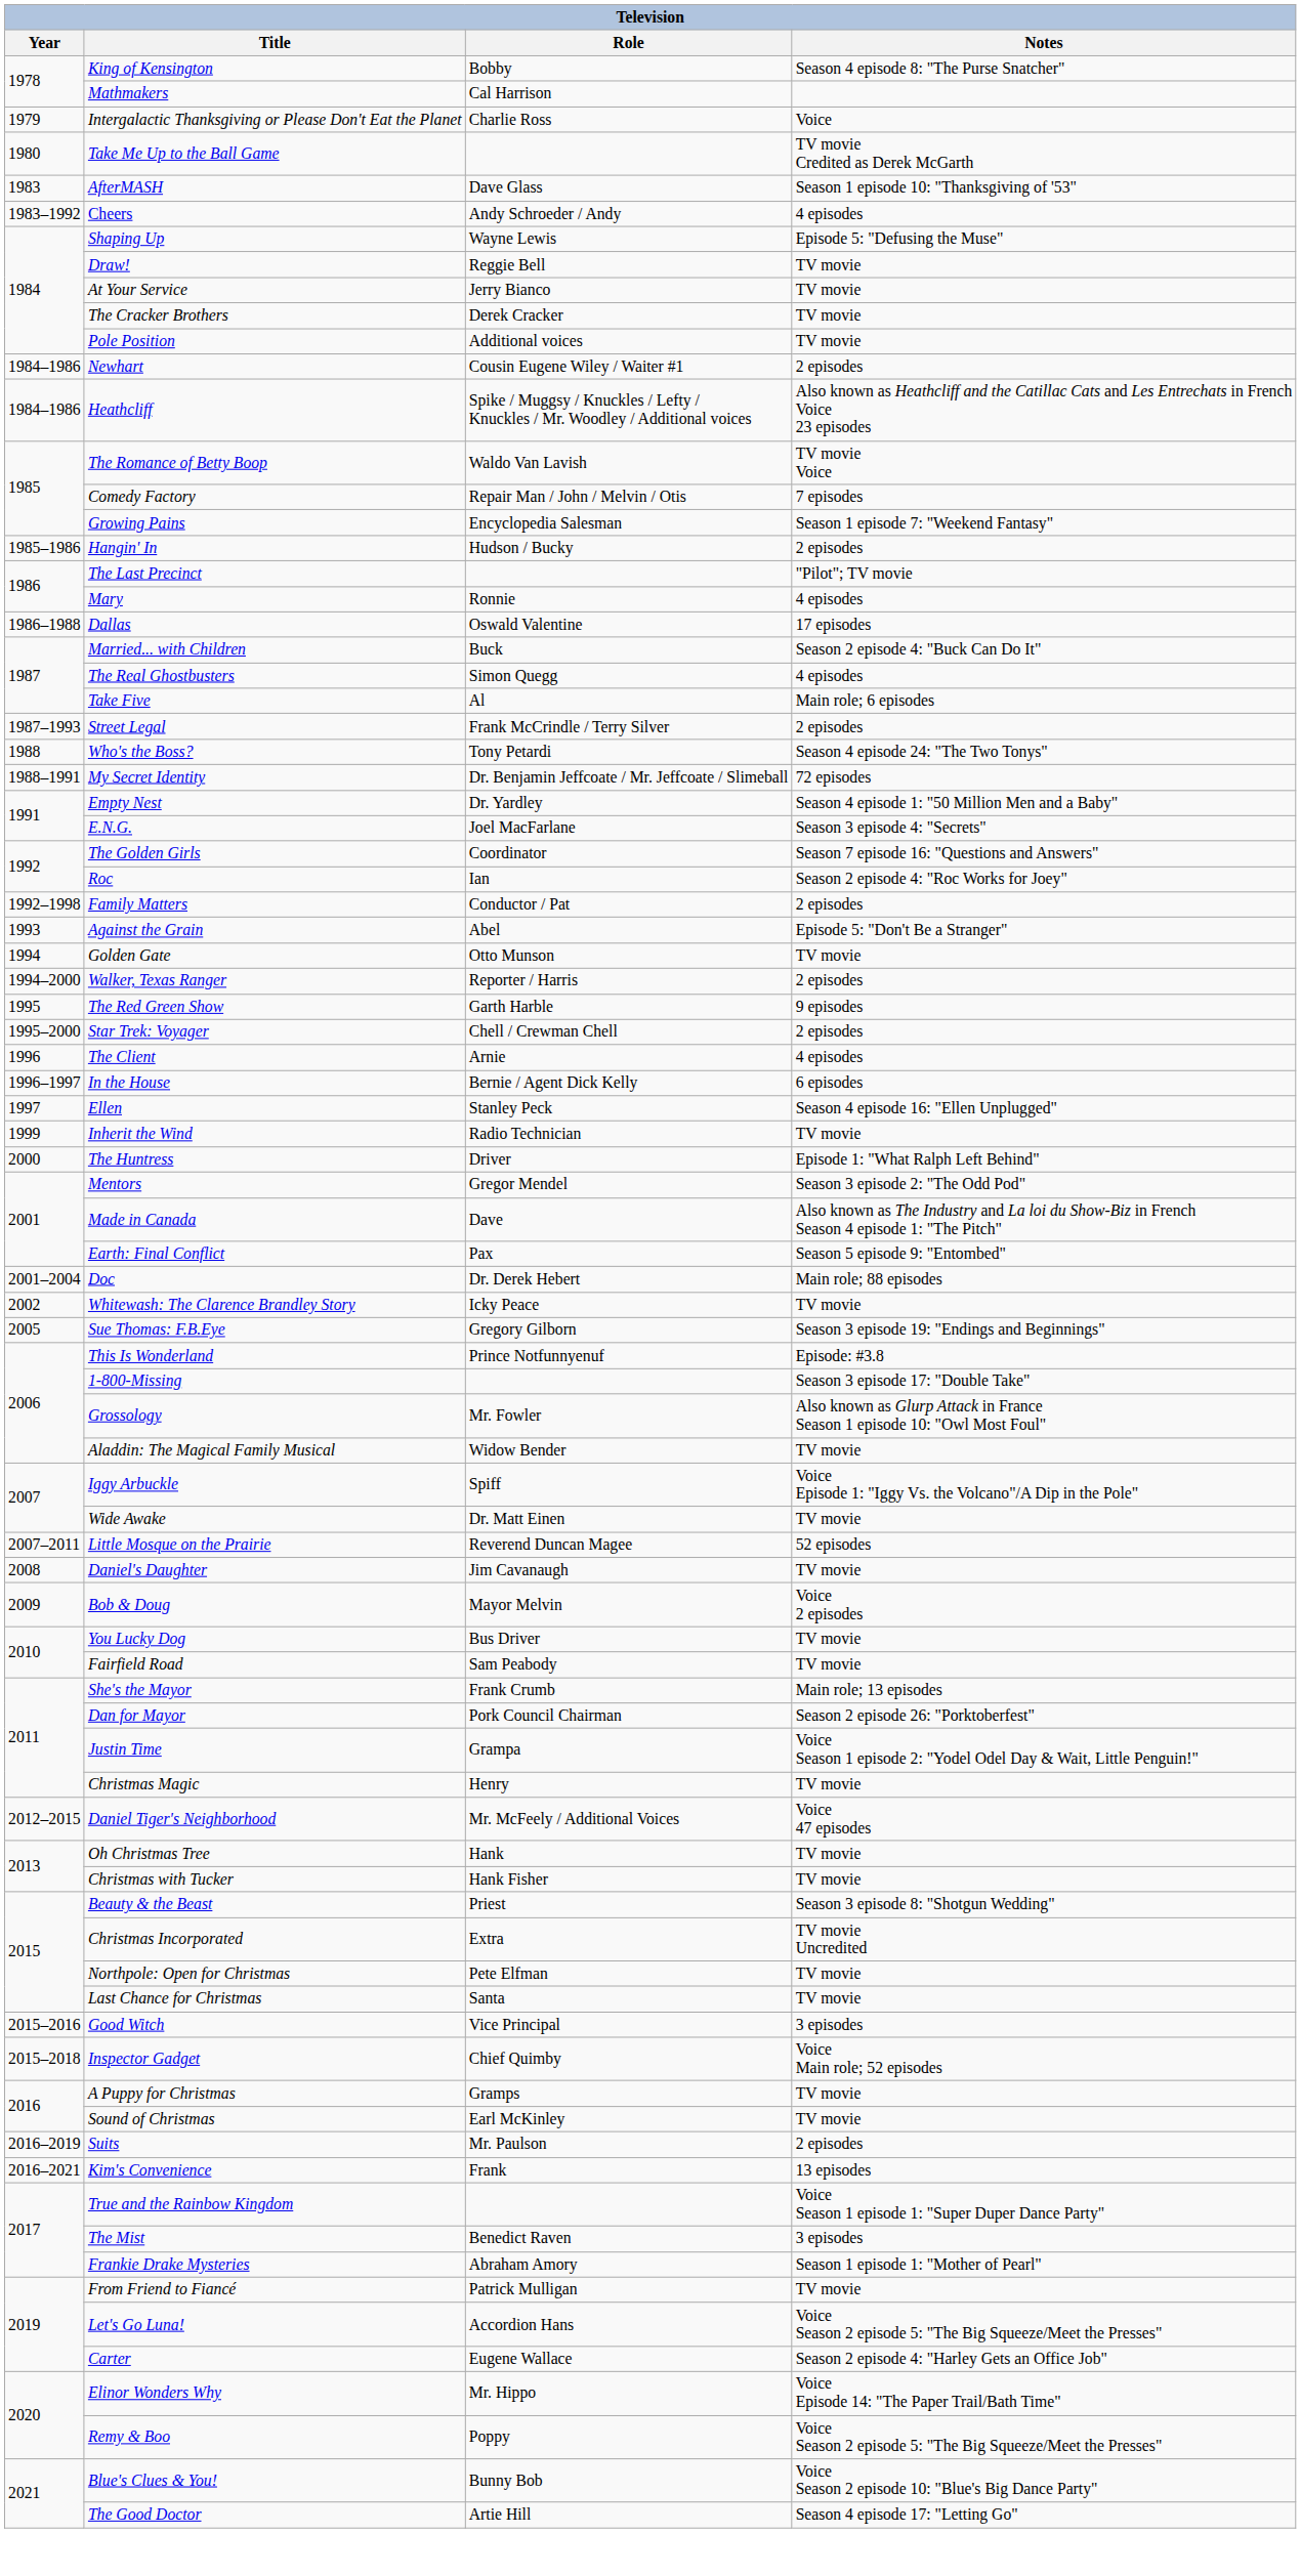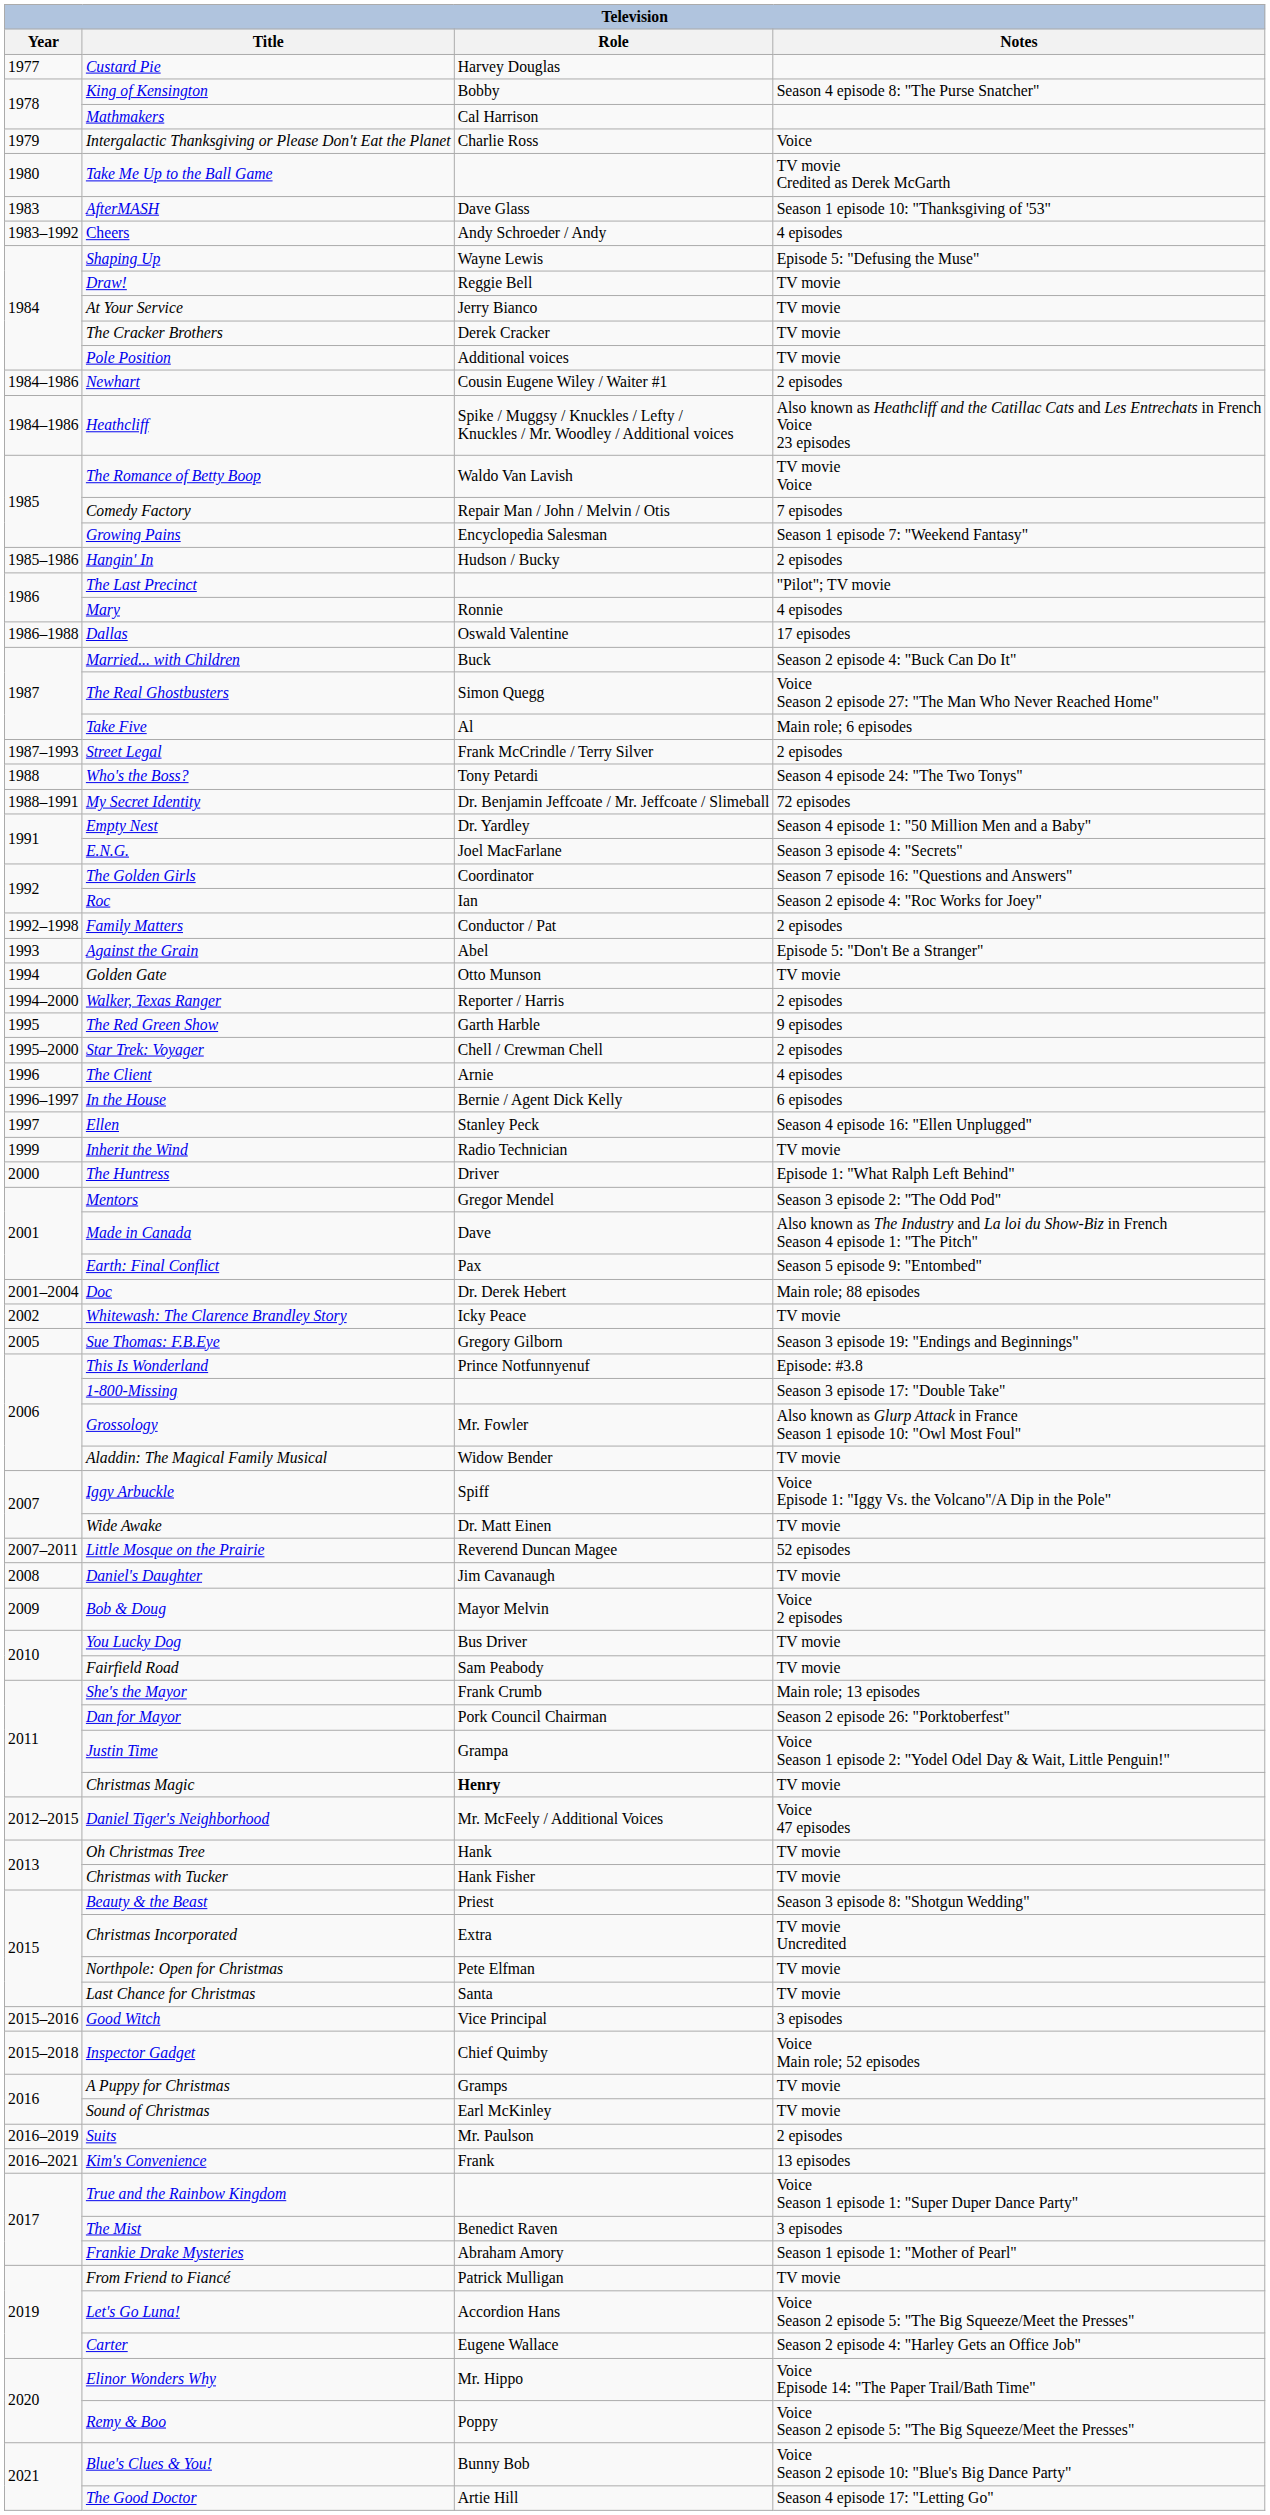+ row: 1977 | Custard Pie | Harvey Douglas
The Real Ghostbusters | Notes: 4 episodes -> Voice Season 2 episode 27: "The Man Who Never Reached Home"
Christmas Magic | Role: normal -> bold
